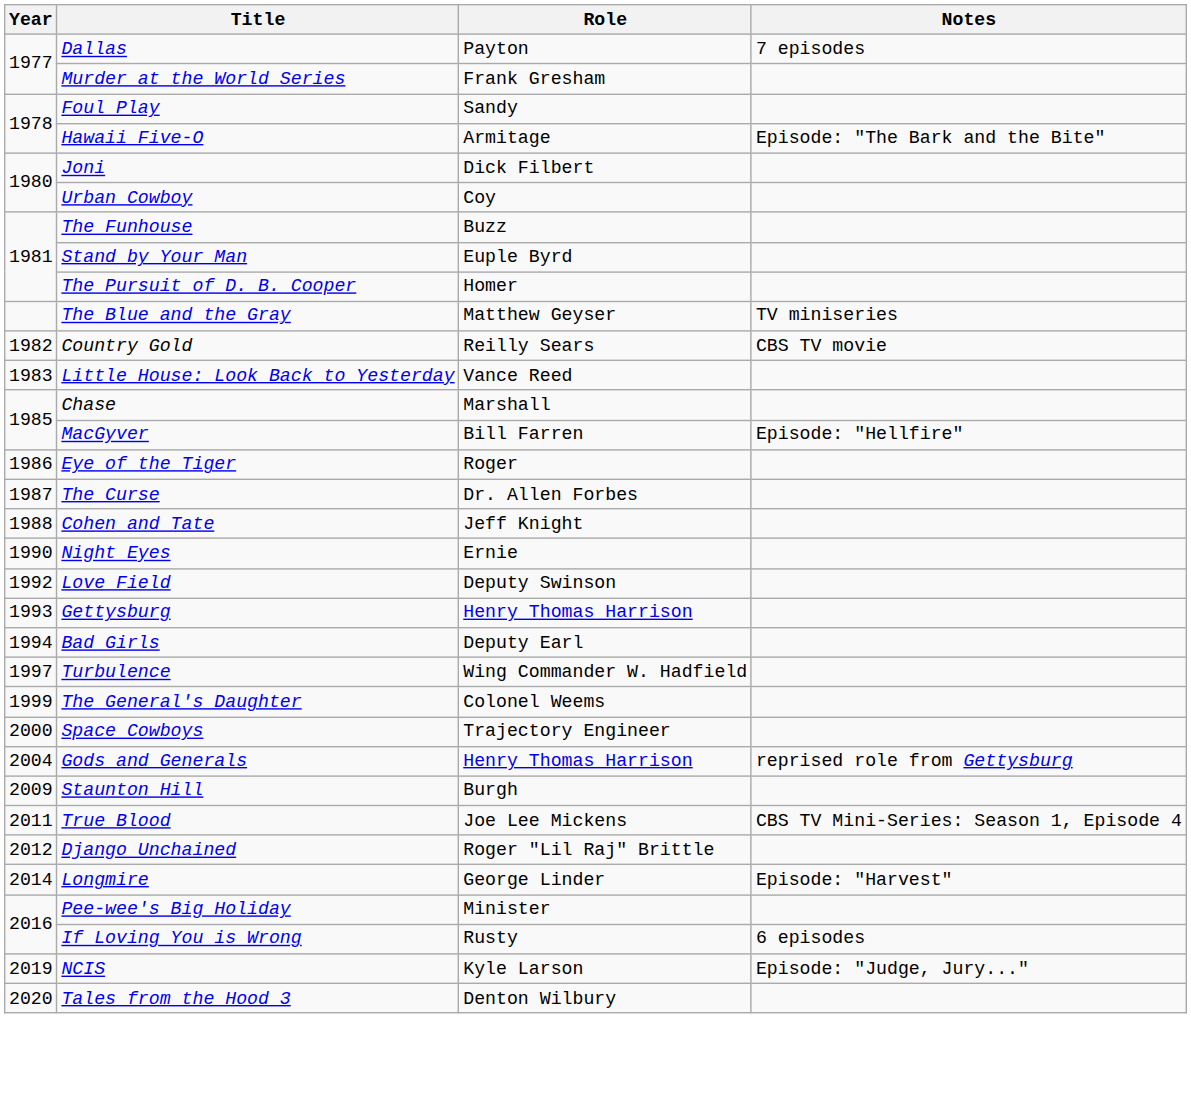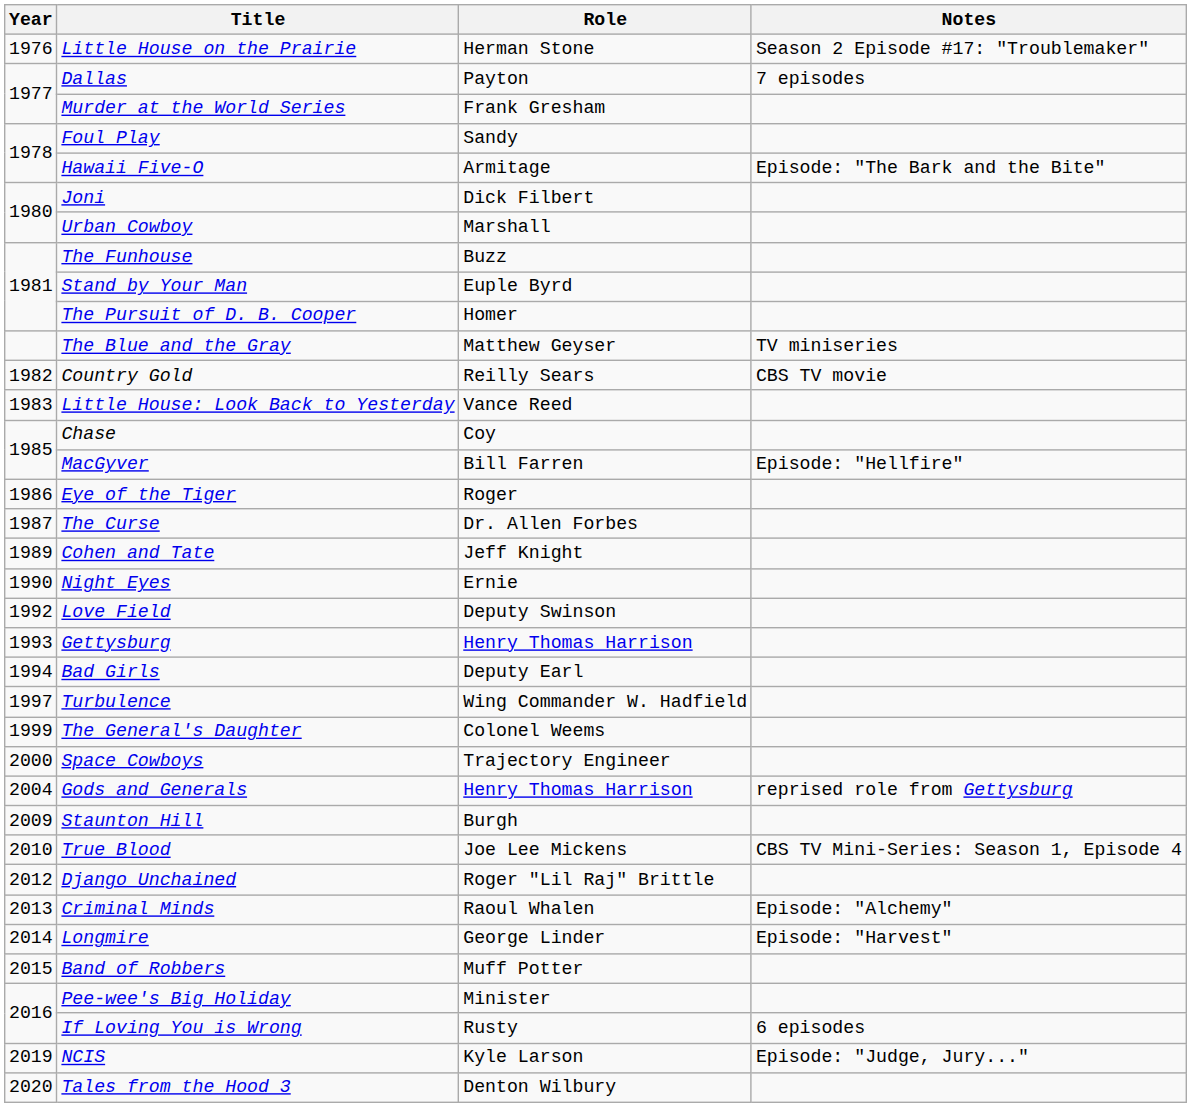+ row: 1976 | Little House on the Prairie | Herman Stone | Season 2 Episode #17: "Troublemaker"
Urban Cowboy | Role: Coy -> Marshall
Chase | Role: Marshall -> Coy
Cohen and Tate | Year: 1988 -> 1989
True Blood | Year: 2011 -> 2010
+ row: 2013 | Criminal Minds | Raoul Whalen | Episode: "Alchemy"
+ row: 2015 | Band of Robbers | Muff Potter
